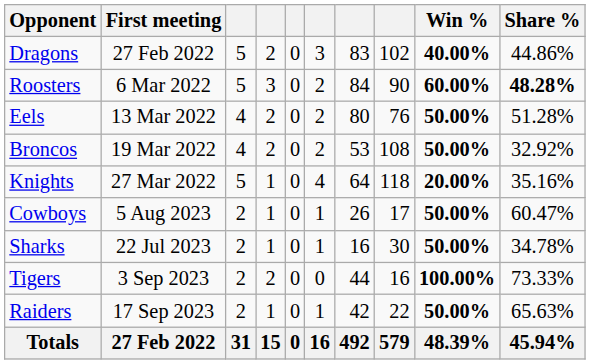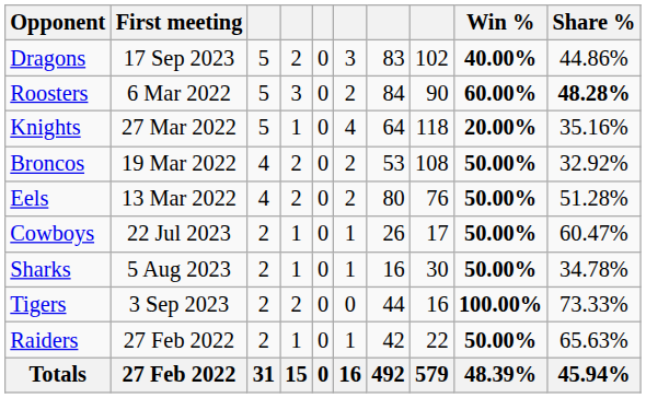Dragons | First meeting: 27 Feb 2022 -> 17 Sep 2023
rows swapped: Eels <-> Knights
Cowboys | First meeting: 5 Aug 2023 -> 22 Jul 2023
Sharks | First meeting: 22 Jul 2023 -> 5 Aug 2023
Raiders | First meeting: 17 Sep 2023 -> 27 Feb 2022
